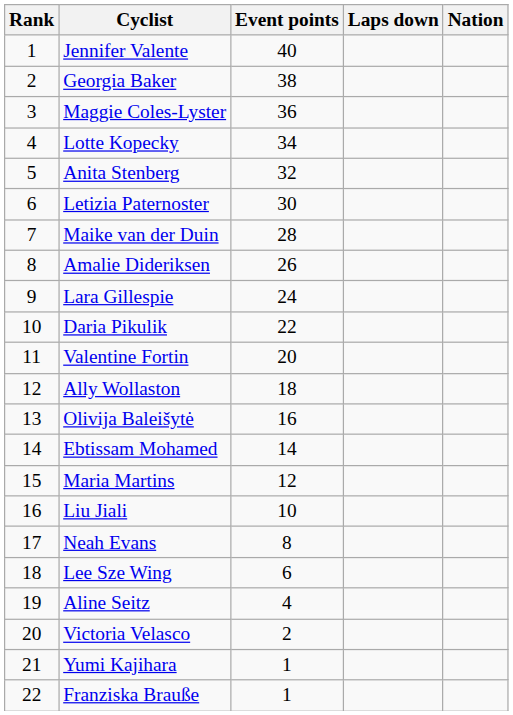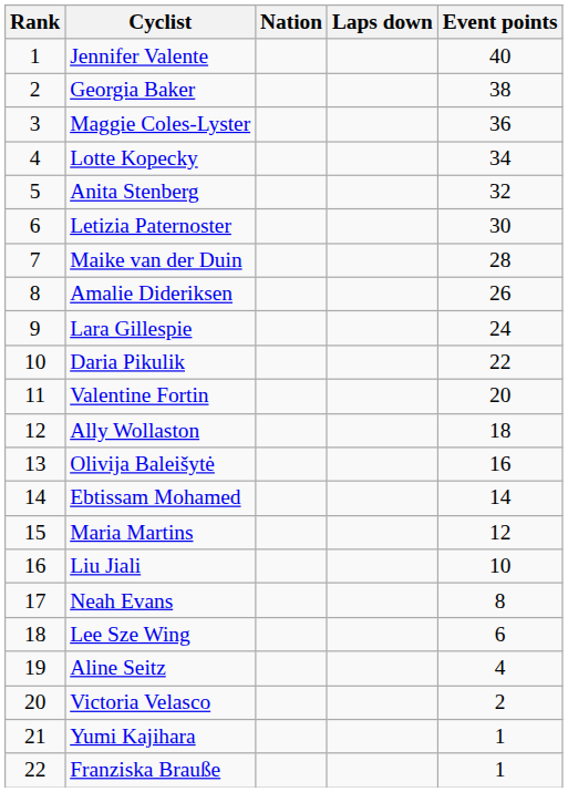columns swapped: Nation <-> Event points
